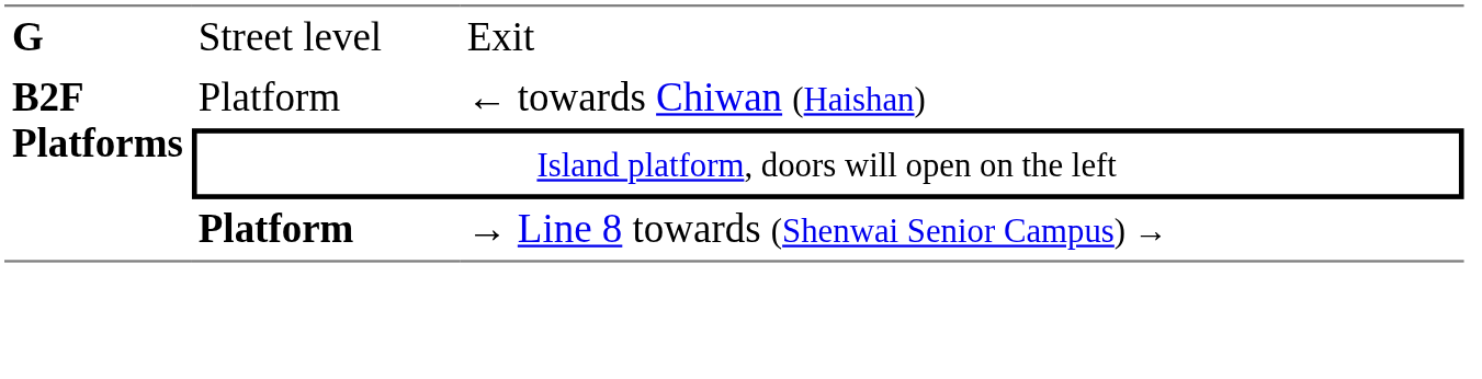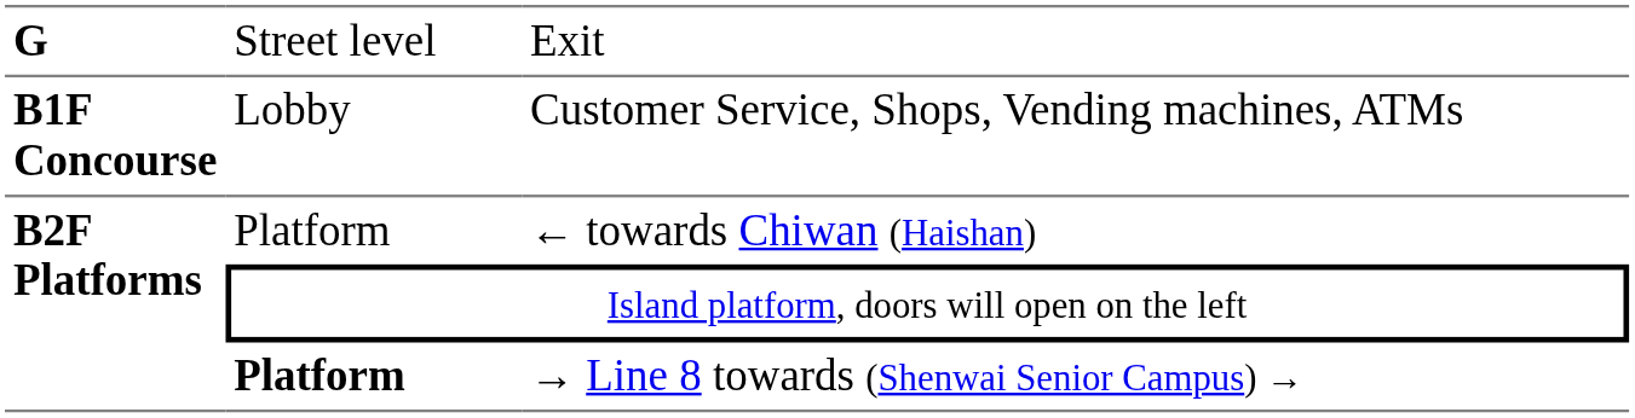+ row: B1F Concourse | Lobby | Customer Service, Shops, Vending machines, ATMs
